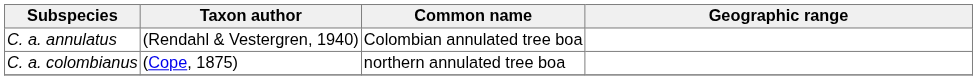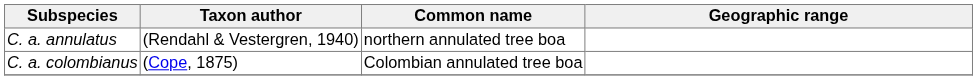C. a. annulatus | Common name: Colombian annulated tree boa -> northern annulated tree boa
C. a. colombianus | Common name: northern annulated tree boa -> Colombian annulated tree boa
